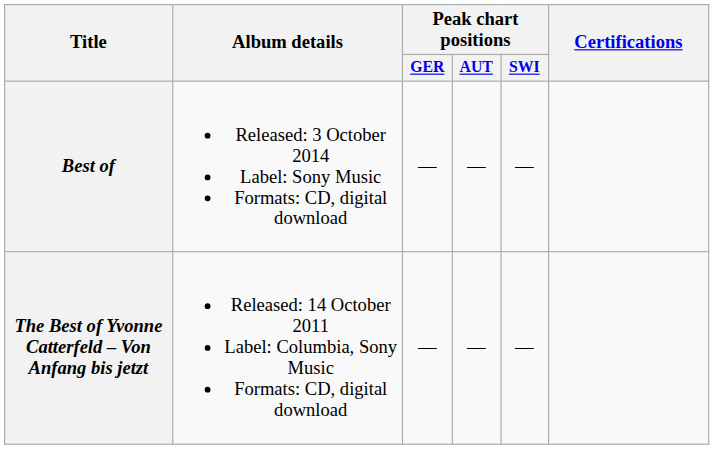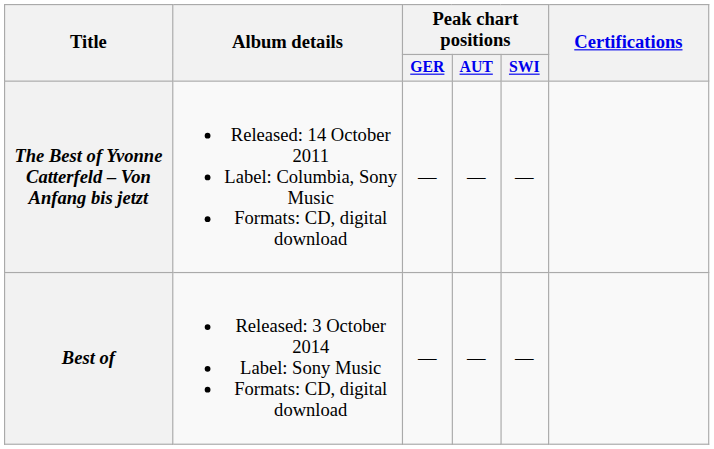rows swapped: The Best of Yvonne Catterfeld – Von Anfang bis jetzt <-> Best of
